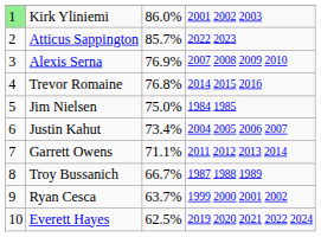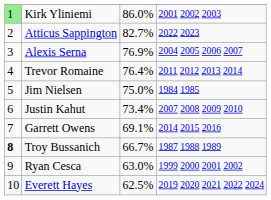Atticus Sappington | column 3: 85.7% -> 82.7%
Alexis Serna | column 4: 2007 2008 2009 2010 -> 2004 2005 2006 2007
Trevor Romaine | column 3: 76.8% -> 76.4%
Trevor Romaine | column 4: 2014 2015 2016 -> 2011 2012 2013 2014
Justin Kahut | column 4: 2004 2005 2006 2007 -> 2007 2008 2009 2010
Garrett Owens | column 3: 71.1% -> 69.1%
Garrett Owens | column 4: 2011 2012 2013 2014 -> 2014 2015 2016
Troy Bussanich | column 1: normal -> bold
Ryan Cesca | column 3: 63.7% -> 63.0%
